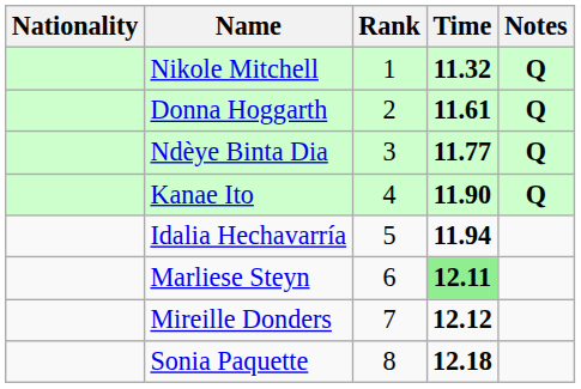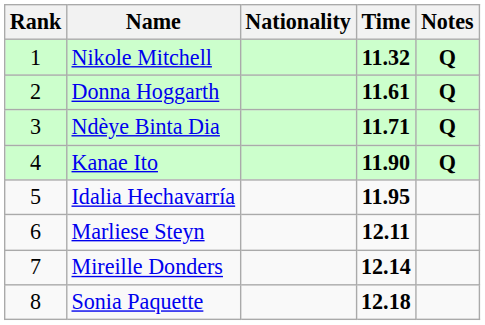columns swapped: Rank <-> Nationality
Ndèye Binta Dia | Time: 11.77 -> 11.71
Idalia Hechavarría | Time: 11.94 -> 11.95
Marliese Steyn | Time: lightgreen background -> no background
Mireille Donders | Time: 12.12 -> 12.14
